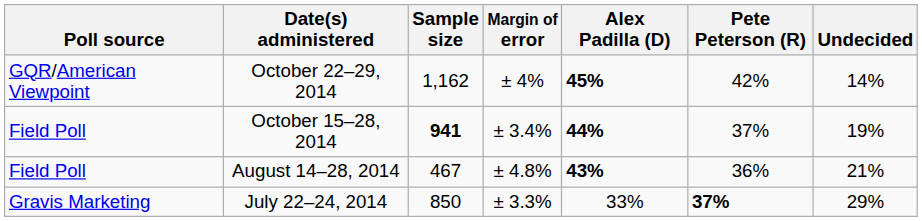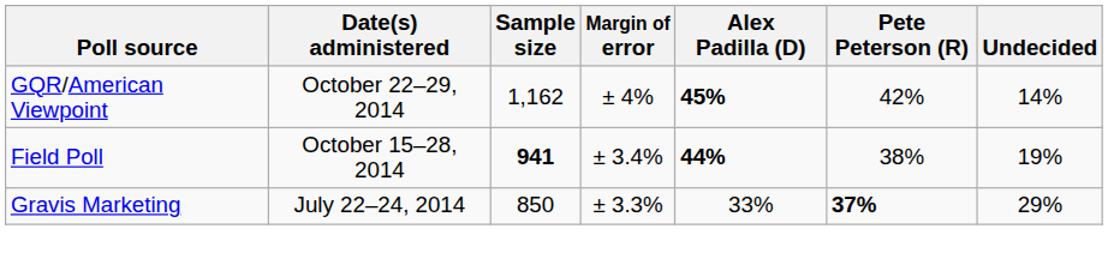October 15–28, 2014 | Pete Peterson (R): 37% -> 38%
- row: Field Poll | August 14–28, 2014 | 467 | ± 4.8% | 43% | 36% | 21%
